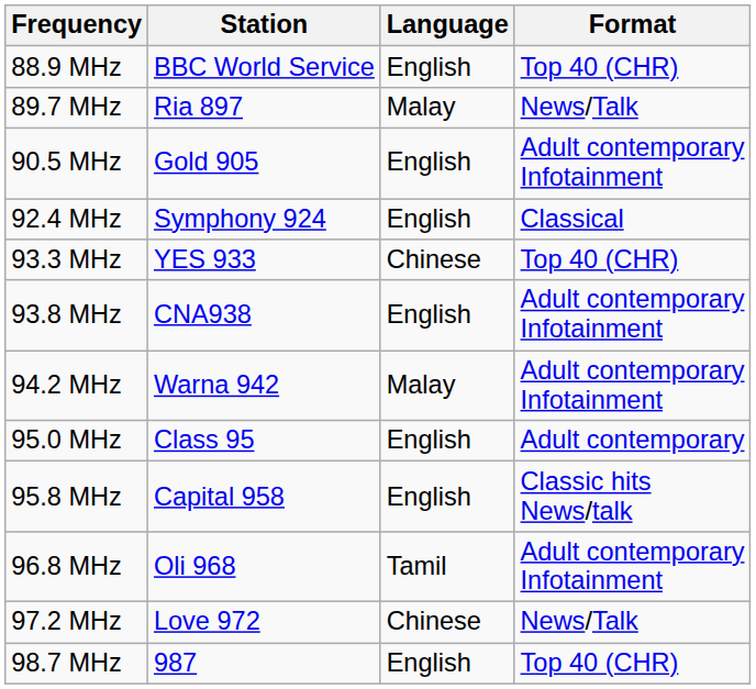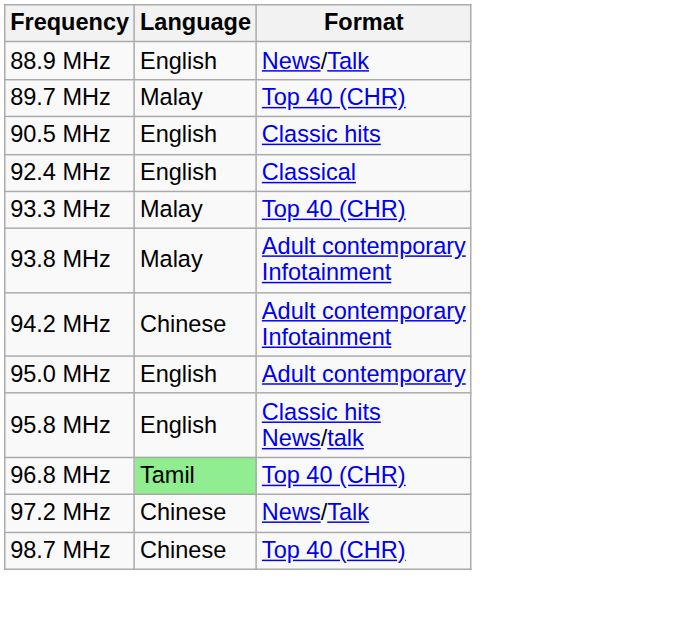- column: Station | BBC World Service | Ria 897 | Gold 905 | Symphony 924 | YES 933 | CNA938 | Warna 942 | Class 95 | Capital 958 | Oli 968 | Love 972 | 987
88.9 MHz | Format: Top 40 (CHR) -> News/Talk
89.7 MHz | Format: News/Talk -> Top 40 (CHR)
90.5 MHz | Format: Adult contemporary Infotainment -> Classic hits
93.3 MHz | Language: Chinese -> Malay
93.8 MHz | Language: English -> Malay
94.2 MHz | Language: Malay -> Chinese
96.8 MHz | Language: no background -> lightgreen background
96.8 MHz | Format: Adult contemporary Infotainment -> Top 40 (CHR)
98.7 MHz | Language: English -> Chinese
